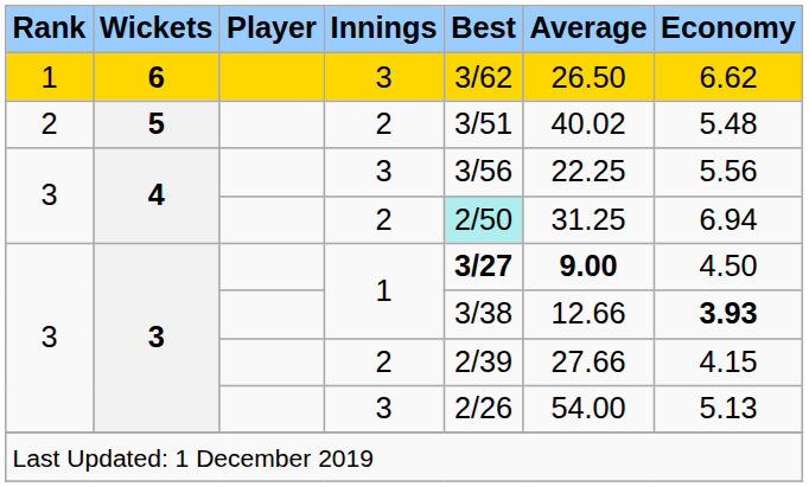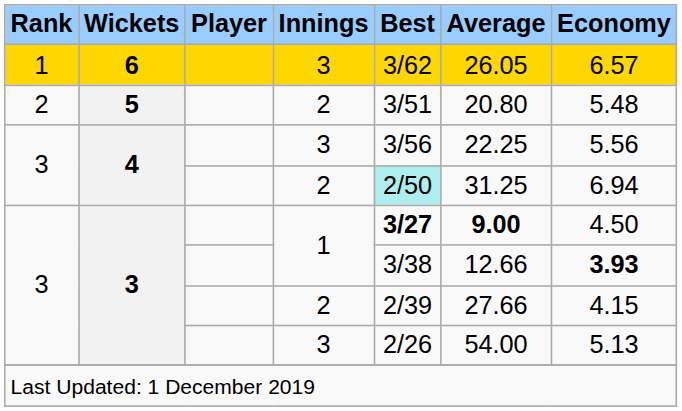6 | Average: 26.50 -> 26.05
6 | Economy: 6.62 -> 6.57
5 | Average: 40.02 -> 20.80
